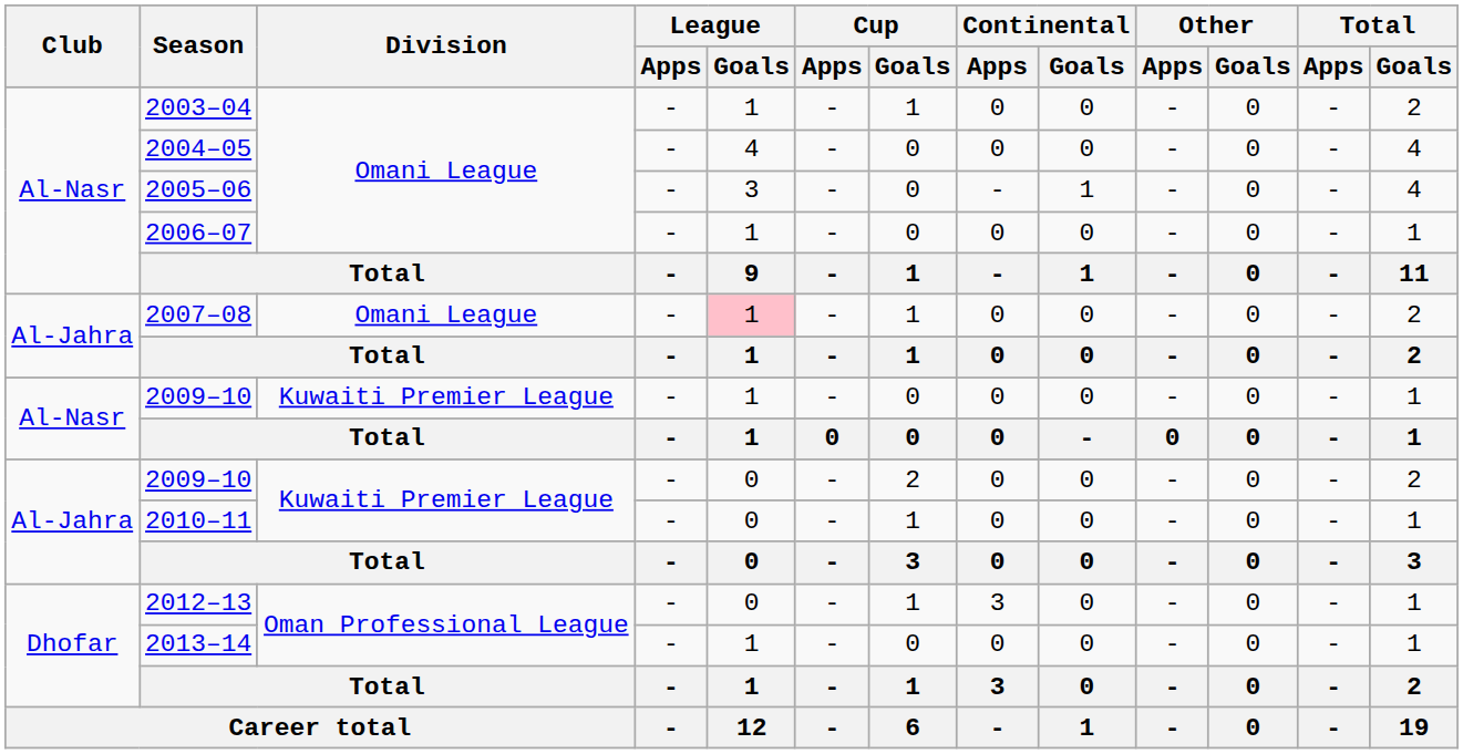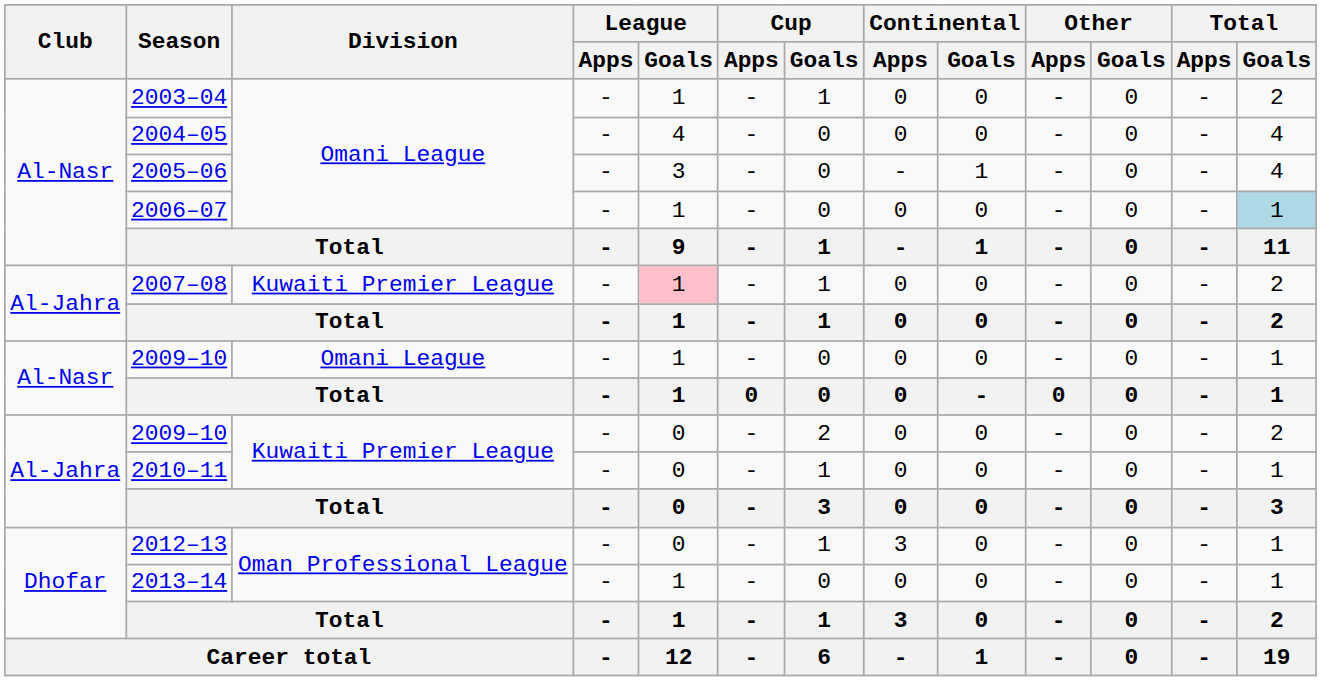2006–07 | Total / Goals: no background -> lightblue background
2007–08 | Division: Omani League -> Kuwaiti Premier League
Al-Nasr / 2009–10 | Division: Kuwaiti Premier League -> Omani League
